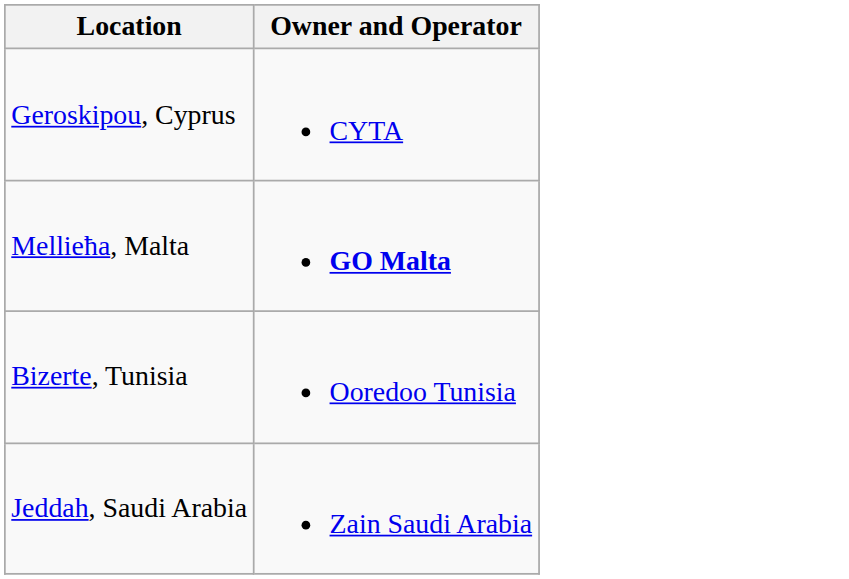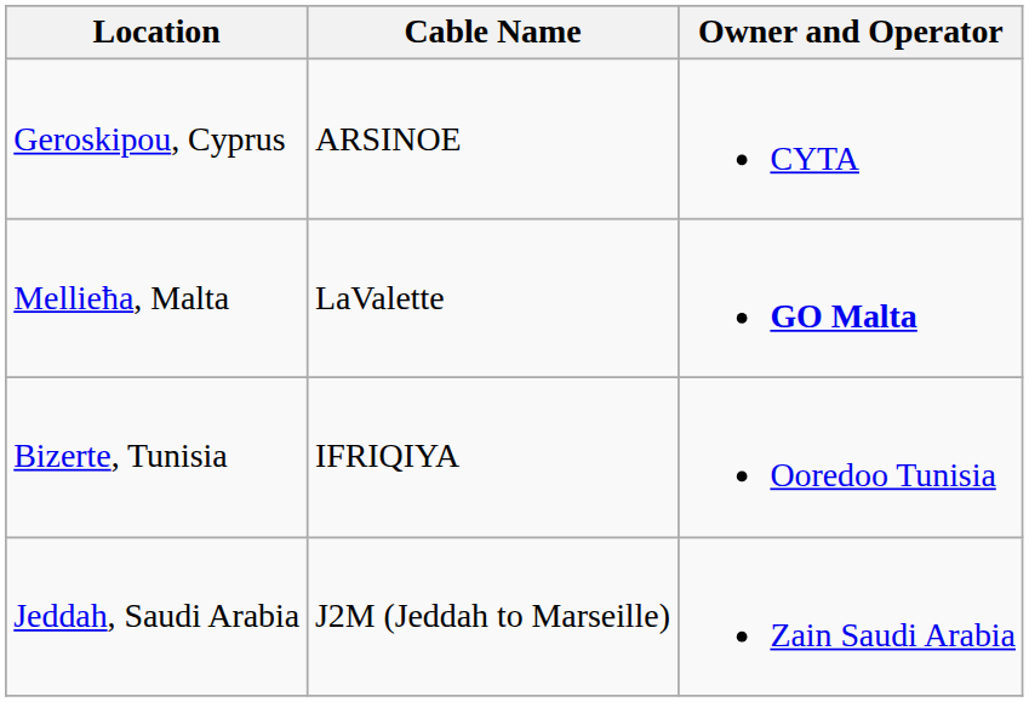+ column: Cable Name | ARSINOE | LaValette | IFRIQIYA | J2M (Jeddah to Marseille)
